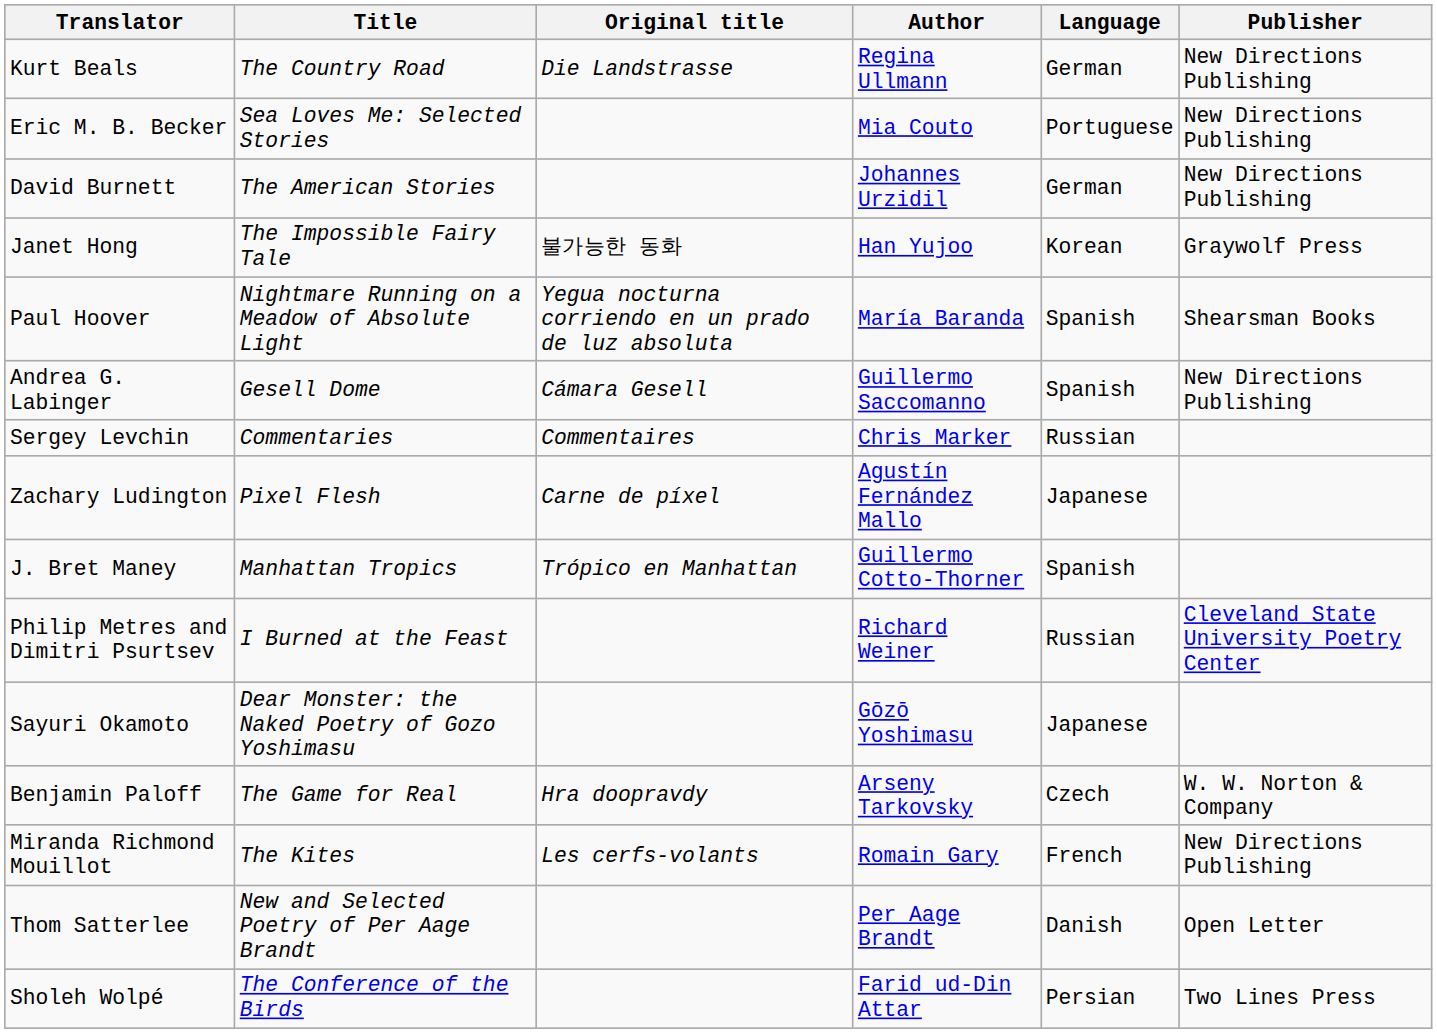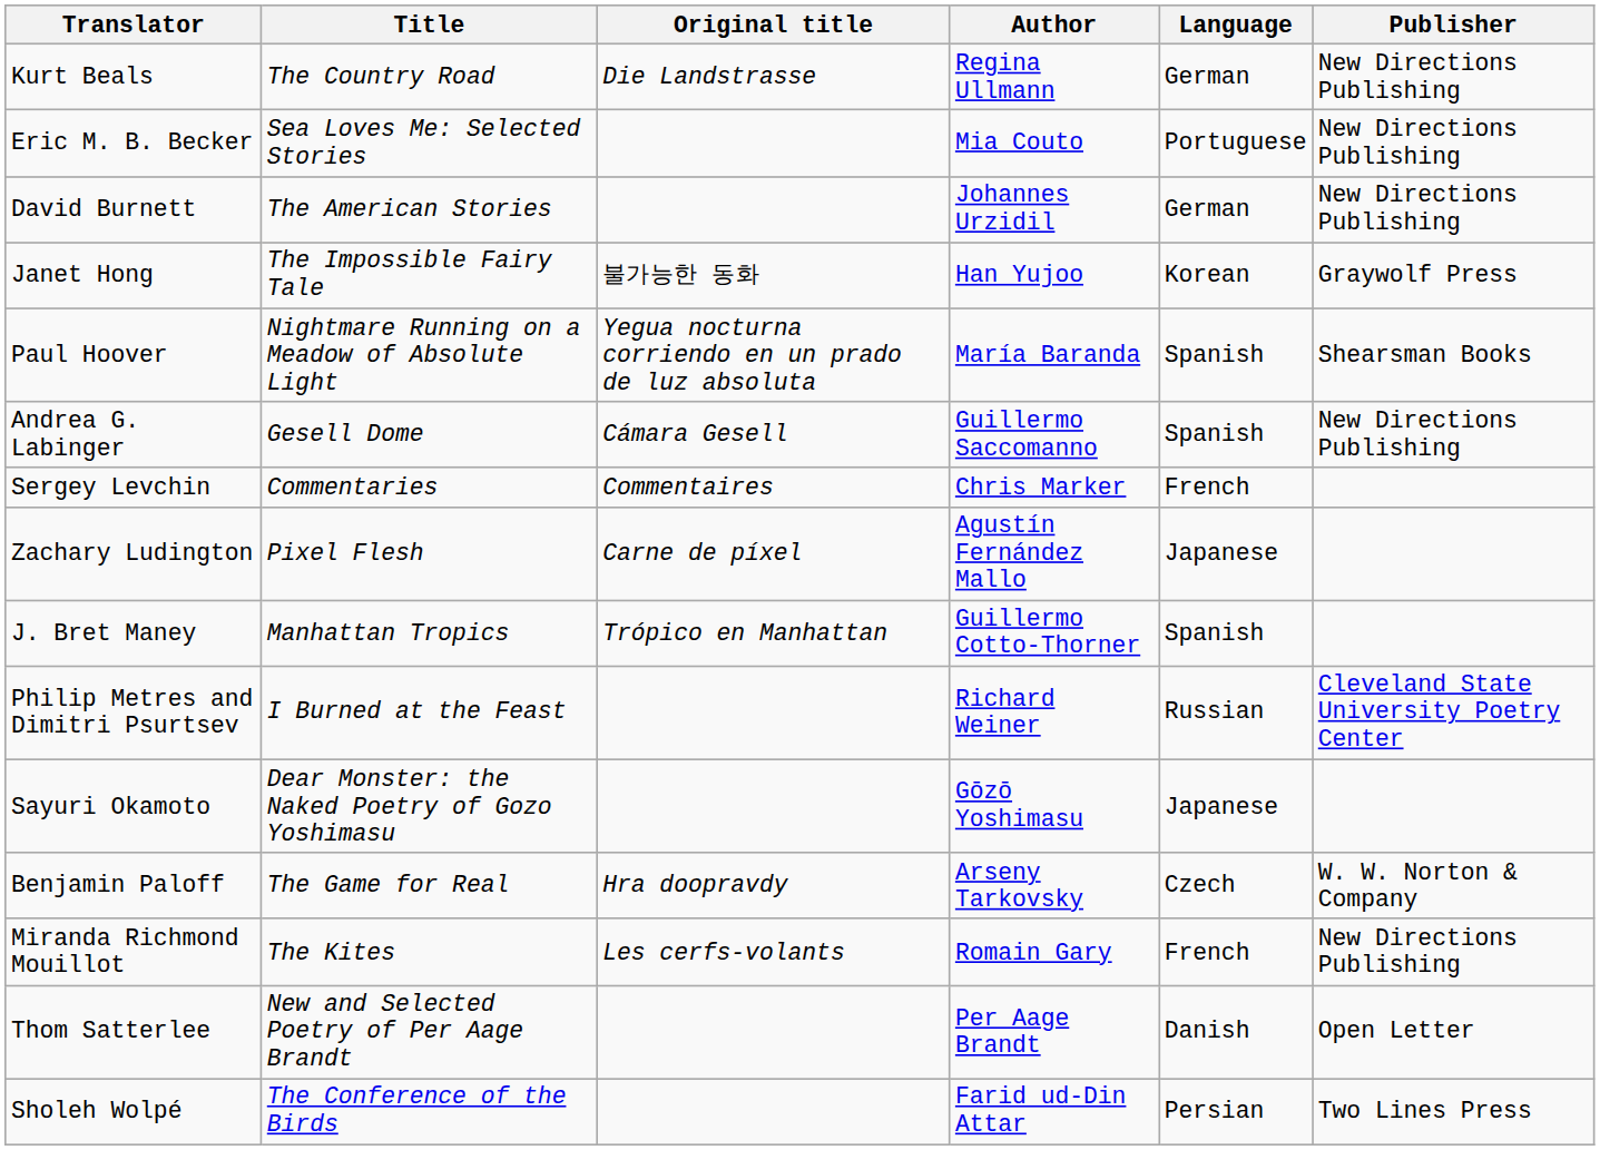Sergey Levchin | Language: Russian -> French
